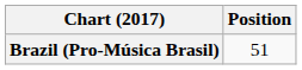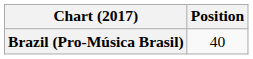Brazil (Pro-Música Brasil) | Position: 51 -> 40
